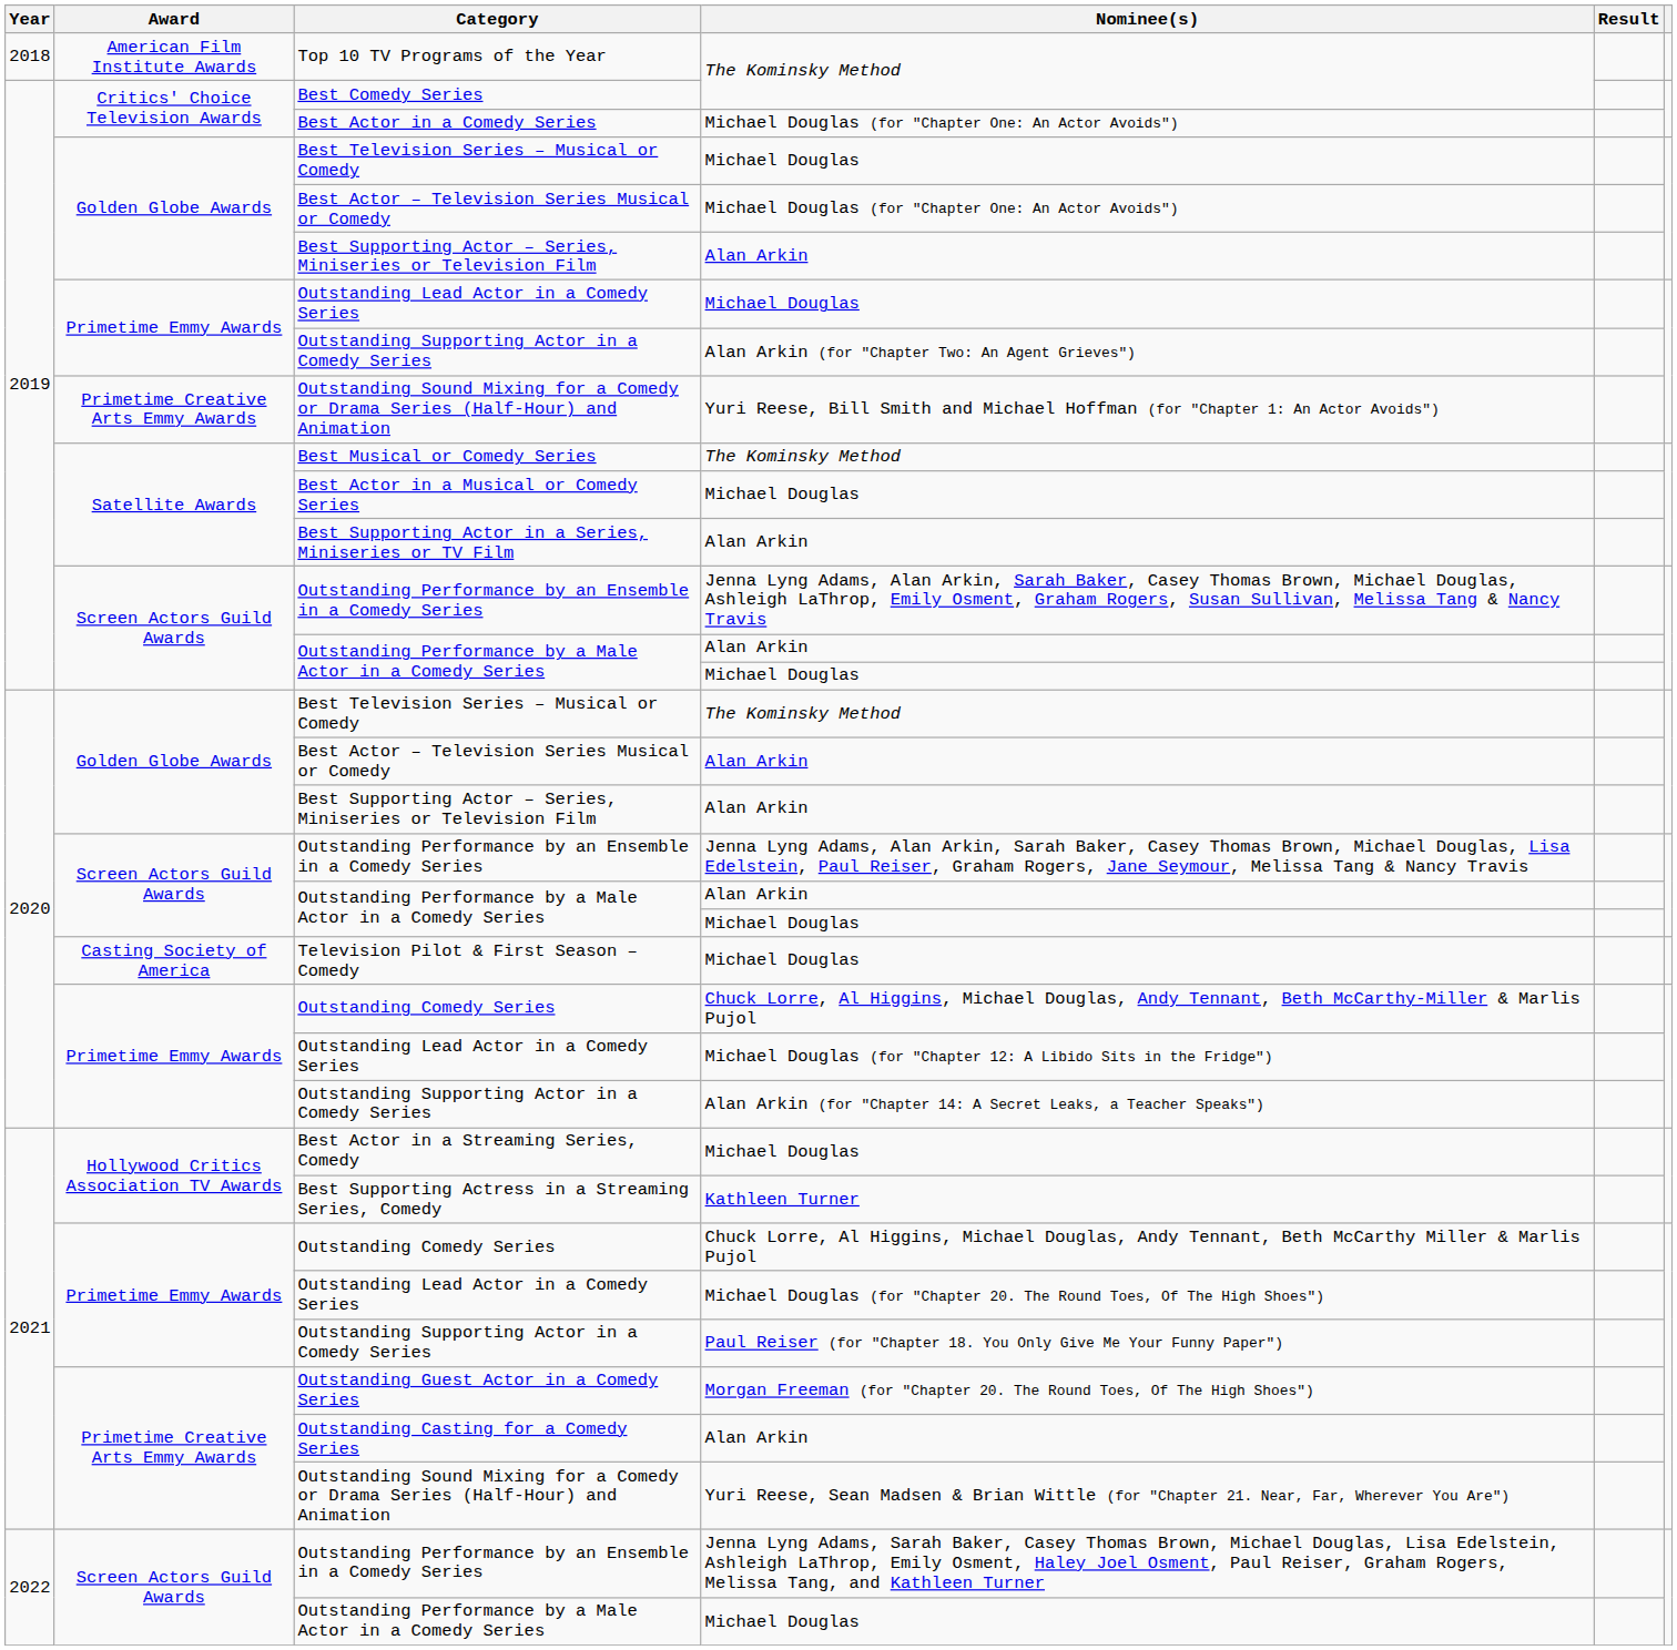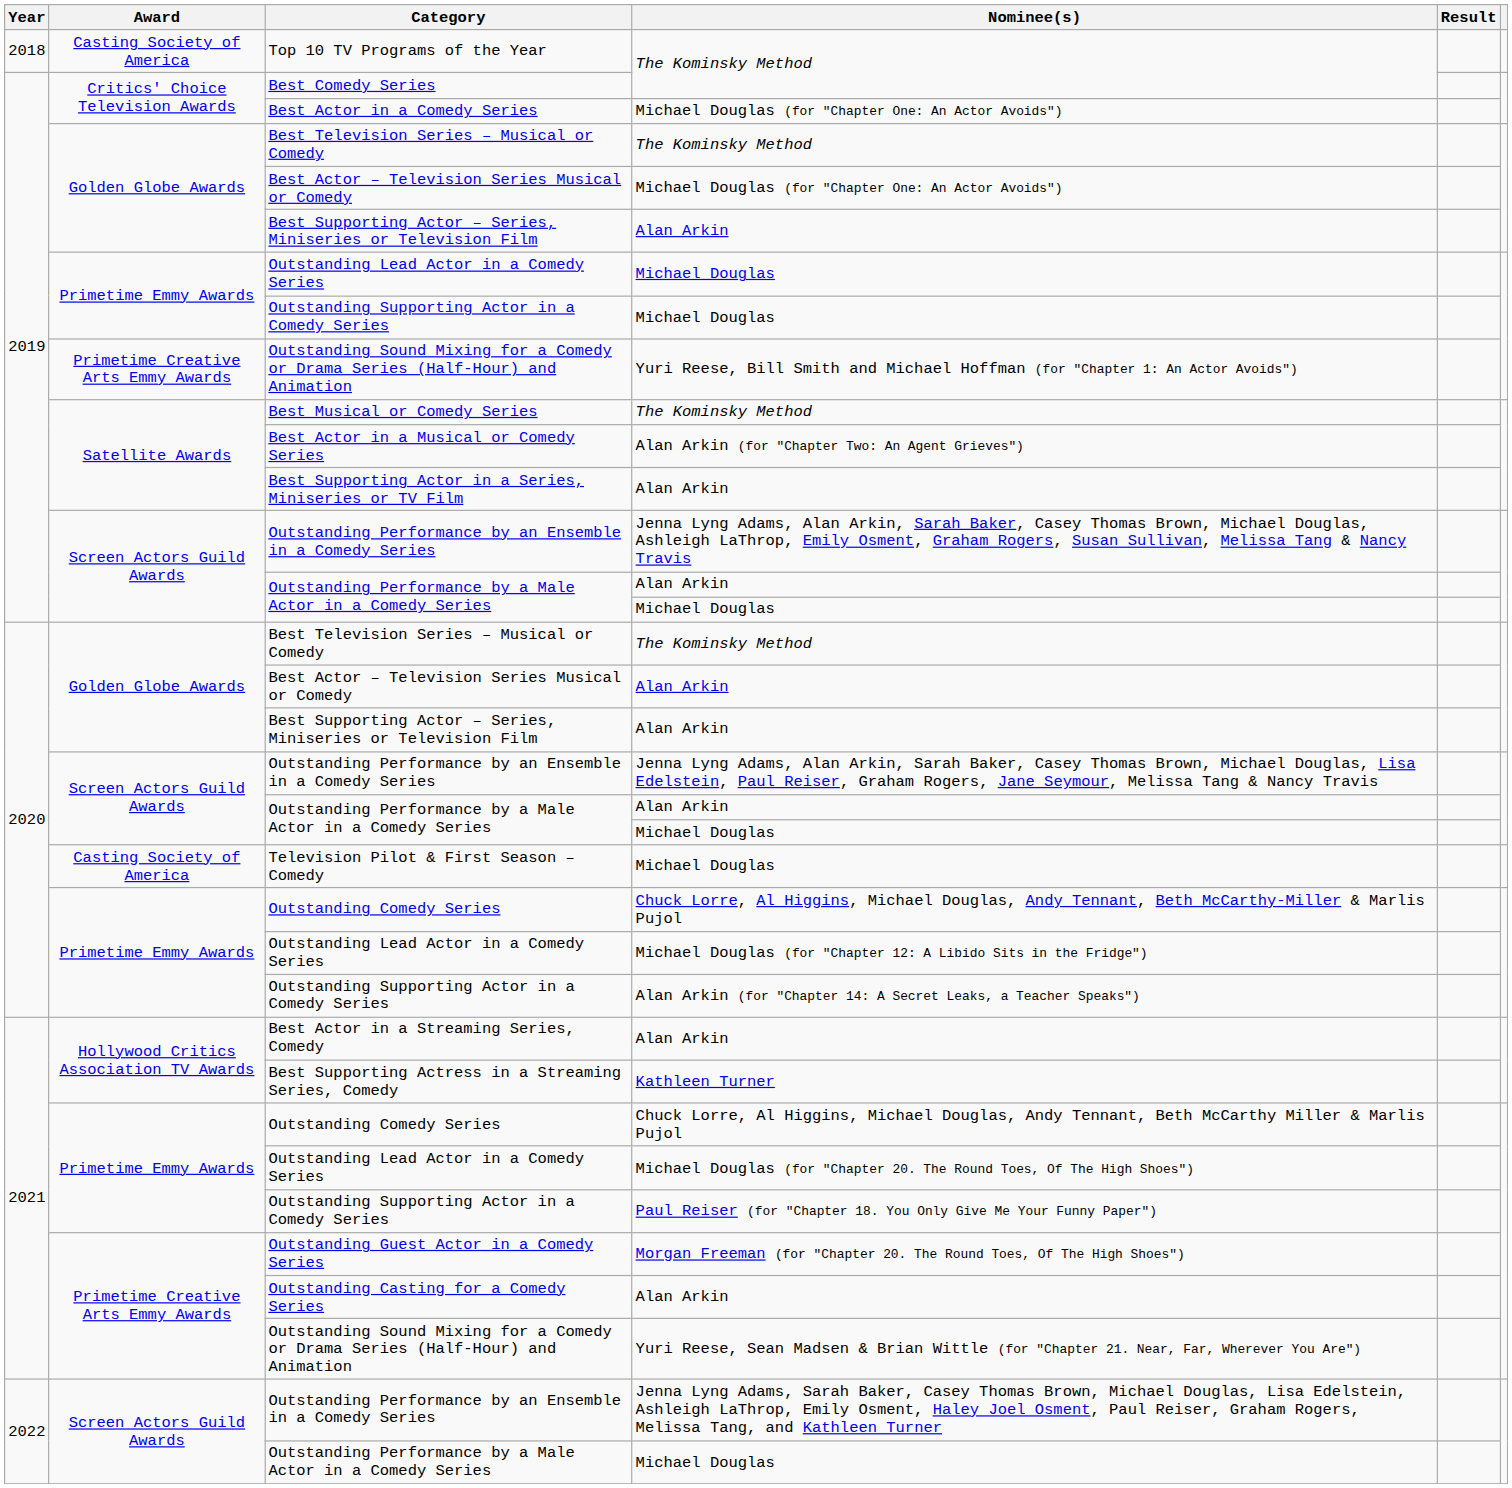Top 10 TV Programs of the Year | Award: American Film Institute Awards -> Casting Society of America
2019 / Best Television Series – Musical or Comedy | Nominee(s): Michael Douglas -> The Kominsky Method
2019 / Outstanding Supporting Actor in a Comedy Series | Nominee(s): Alan Arkin (for "Chapter Two: An Agent Grieves") -> Michael Douglas
Best Actor in a Musical or Comedy Series | Nominee(s): Michael Douglas -> Alan Arkin (for "Chapter Two: An Agent Grieves")
Best Actor in a Streaming Series, Comedy | Nominee(s): Michael Douglas -> Alan Arkin
